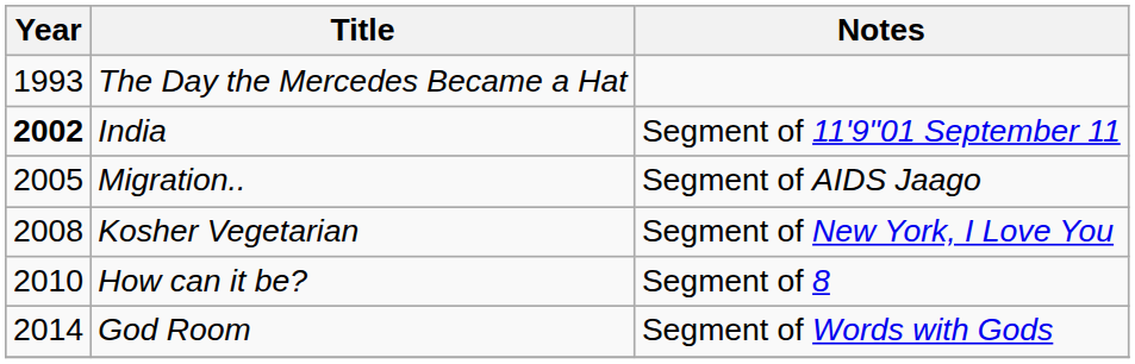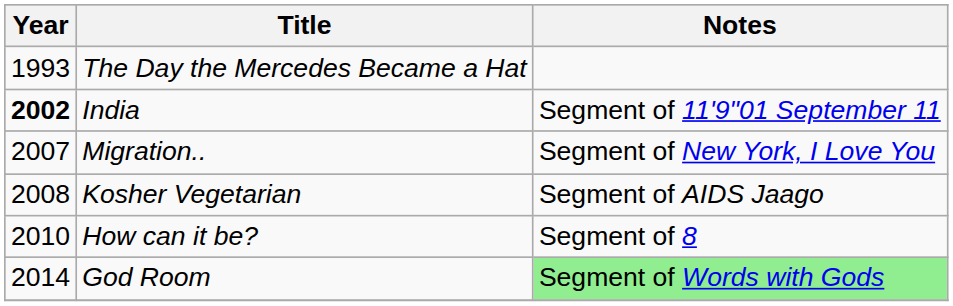Migration.. | Year: 2005 -> 2007
Migration.. | Notes: Segment of AIDS Jaago -> Segment of New York, I Love You
Kosher Vegetarian | Notes: Segment of New York, I Love You -> Segment of AIDS Jaago
God Room | Notes: no background -> lightgreen background
